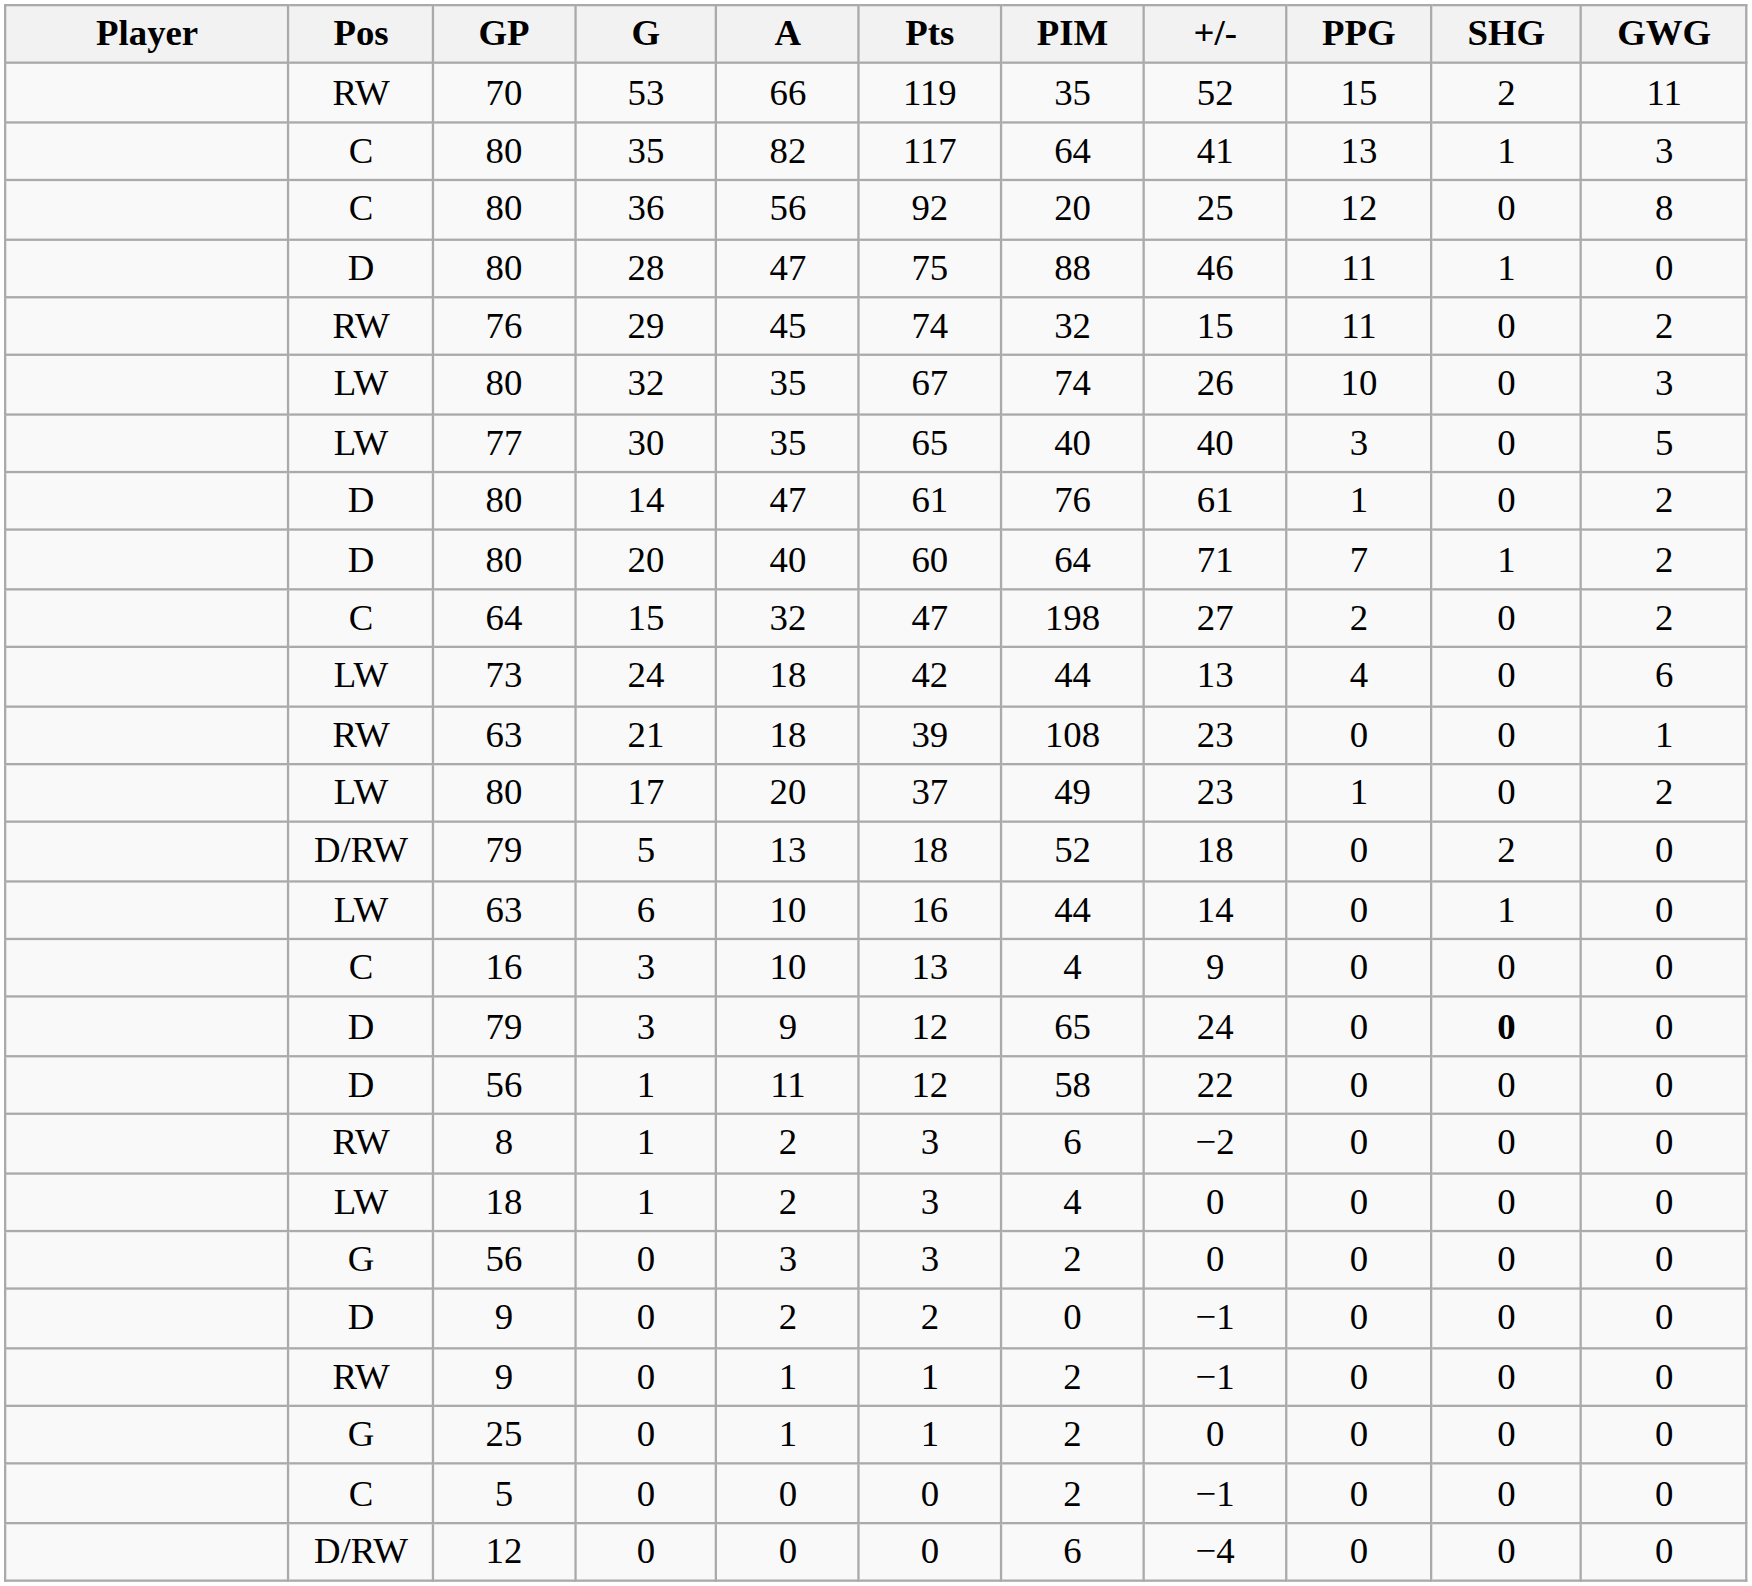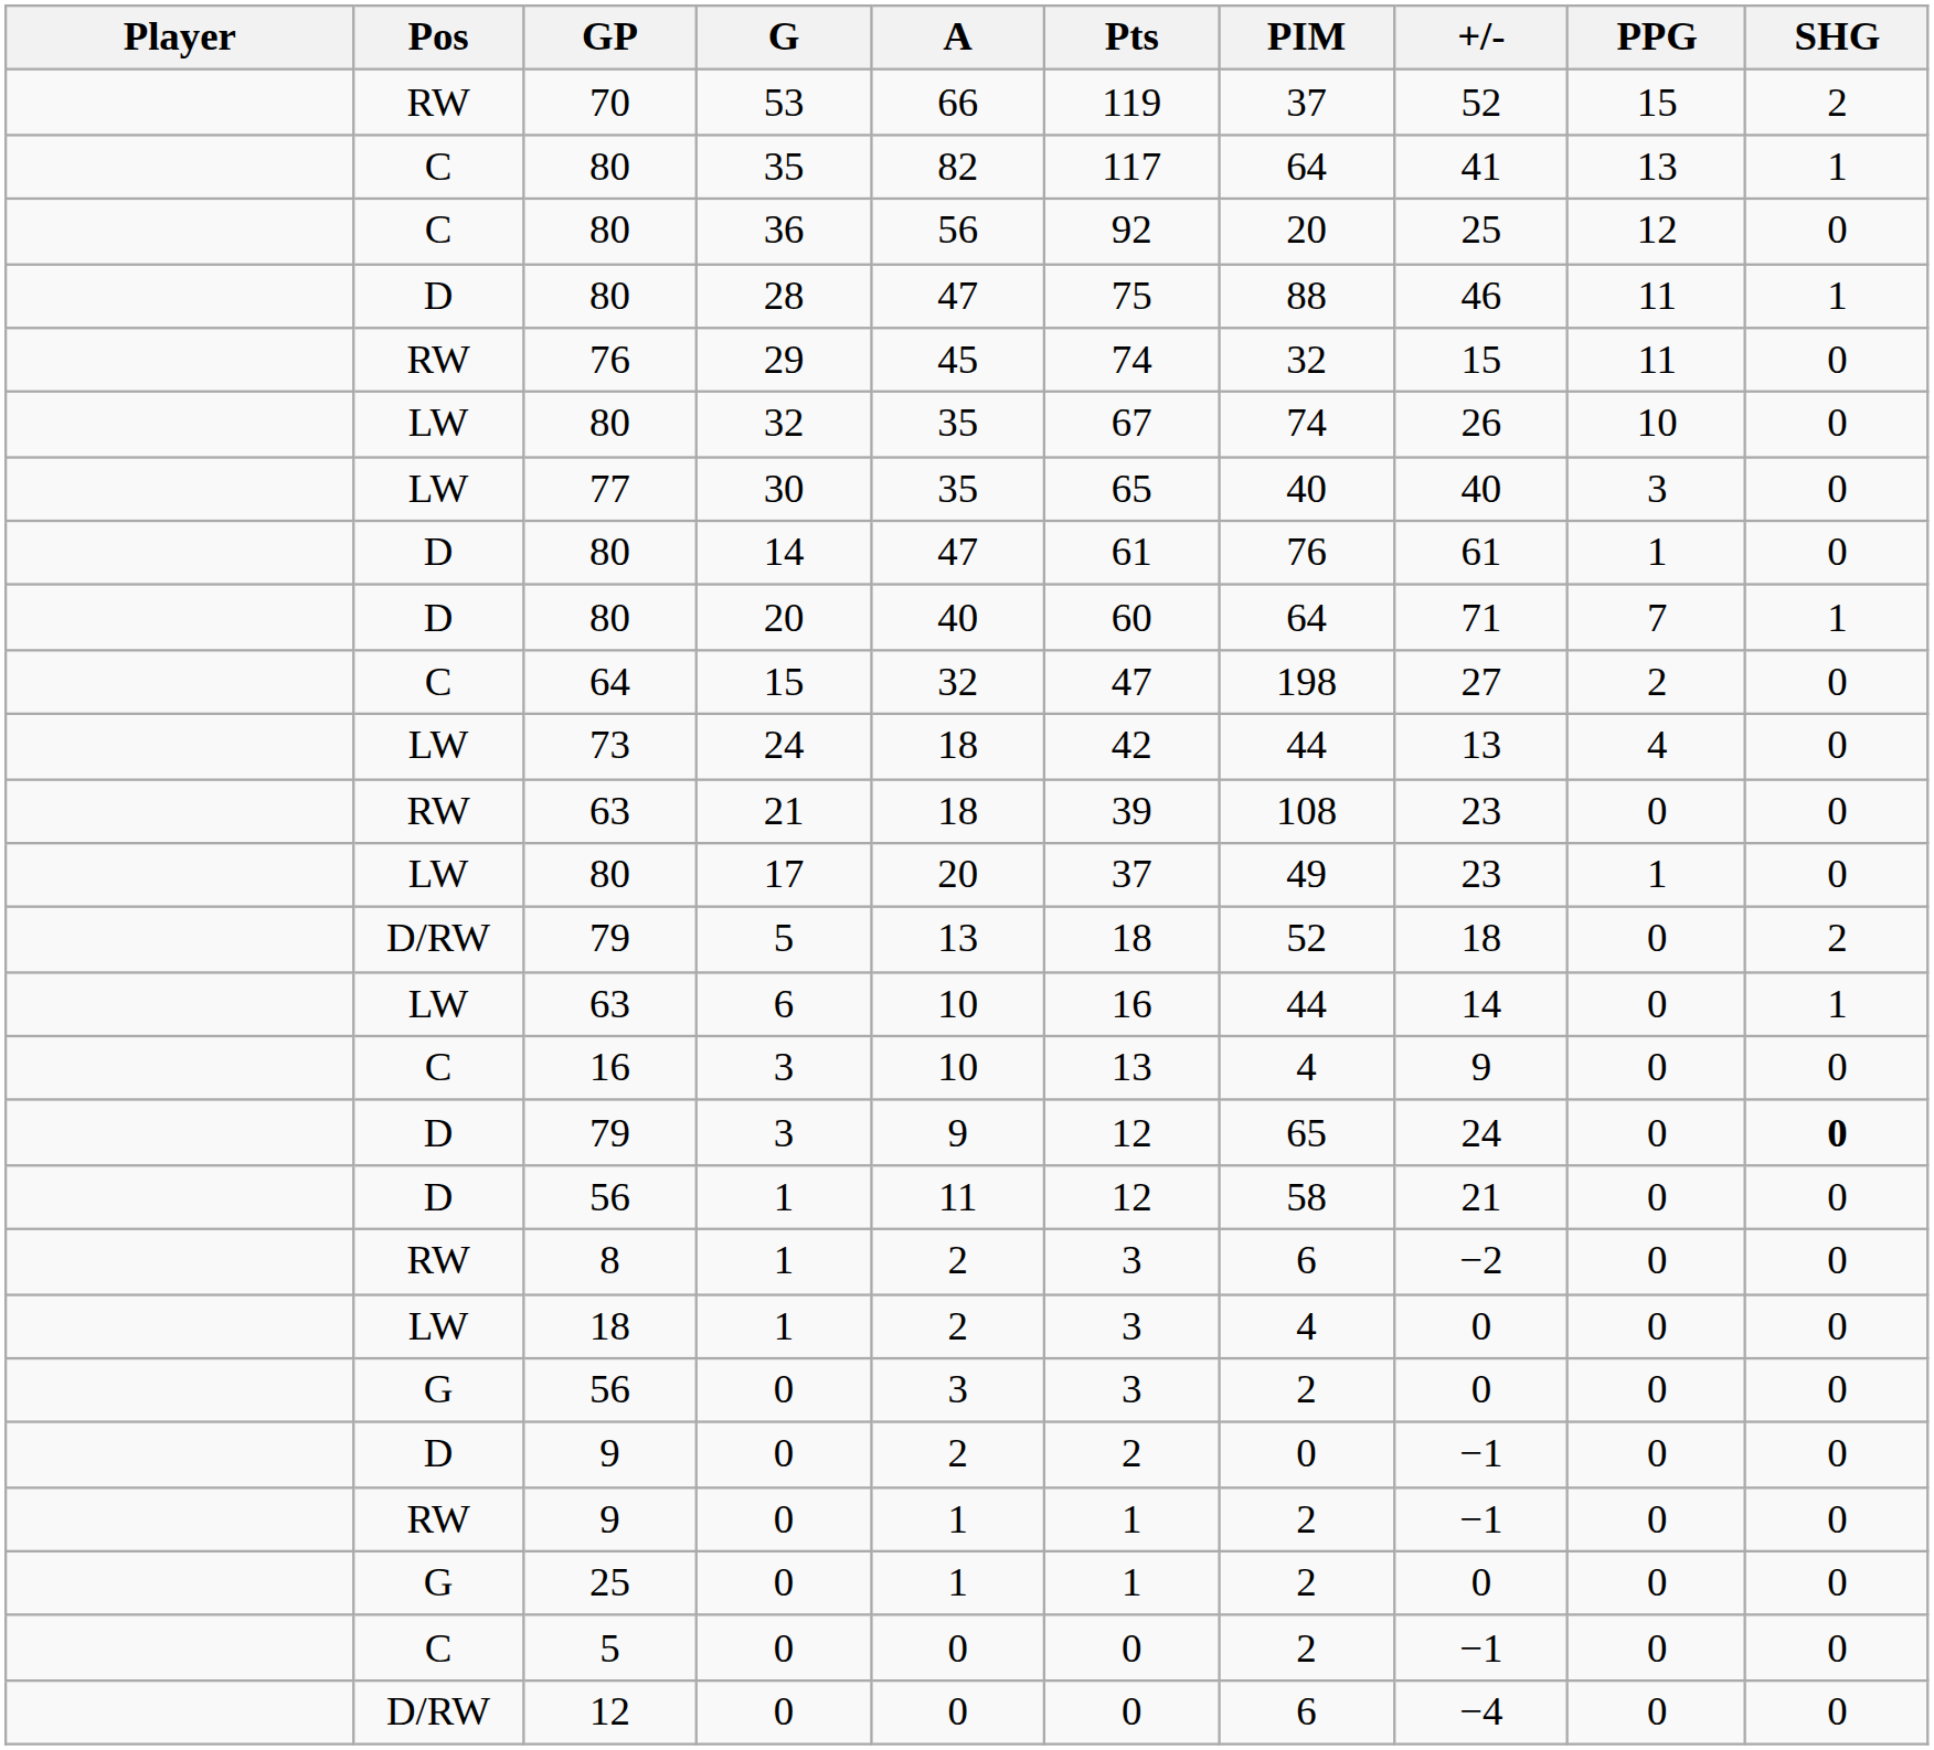- column: GWG | 11 | 3 | 8 | 0 | 2 | 3 | 5 | 2 | 2 | 2 | 6 | 1 | 2 | 0 | 0 | 0 | 0 | 0 | 0 | 0 | 0 | 0 | 0 | 0 | 0 | 0
53 | PIM: 35 -> 37
56 / 1 | +/-: 22 -> 21
